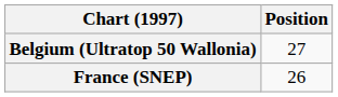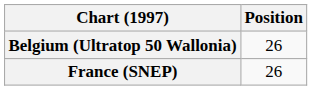Belgium (Ultratop 50 Wallonia) | Position: 27 -> 26
